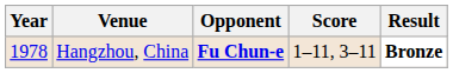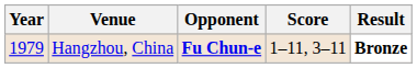Hangzhou, China | Year: 1978 -> 1979
